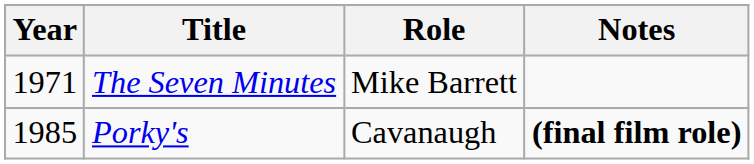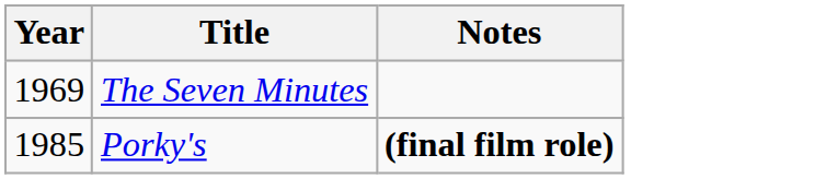- column: Role | Mike Barrett | Cavanaugh
The Seven Minutes | Year: 1971 -> 1969
